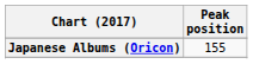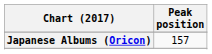Japanese Albums (Oricon) | Peak position: 155 -> 157
